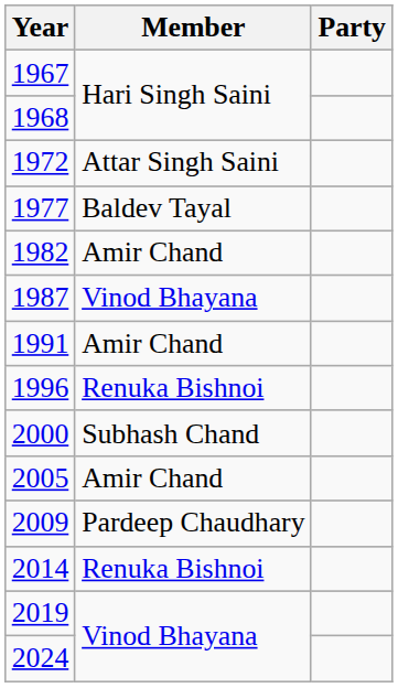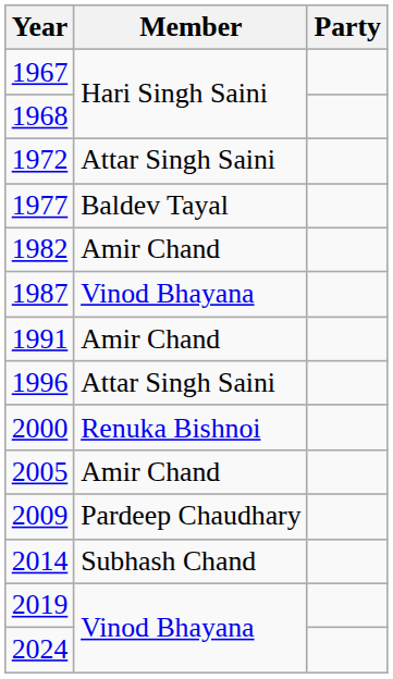1996 | Member: Renuka Bishnoi -> Attar Singh Saini
2000 | Member: Subhash Chand -> Renuka Bishnoi
2014 | Member: Renuka Bishnoi -> Subhash Chand
